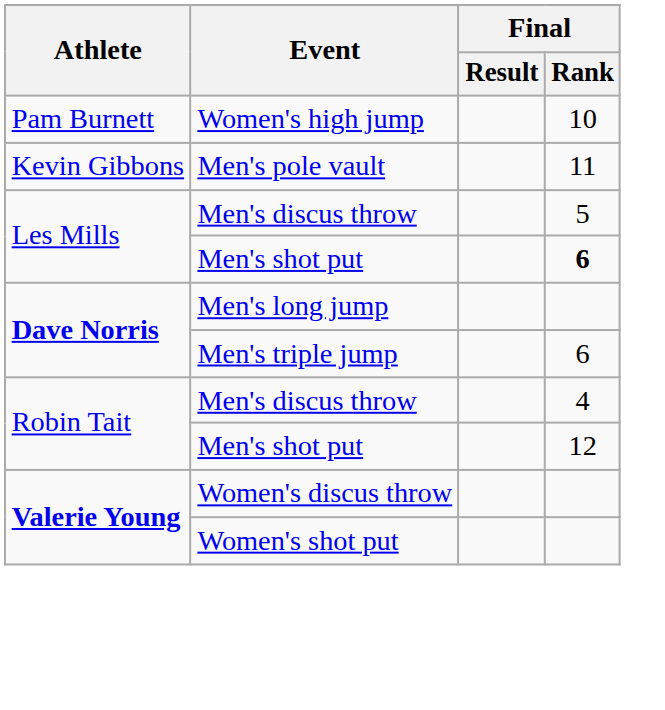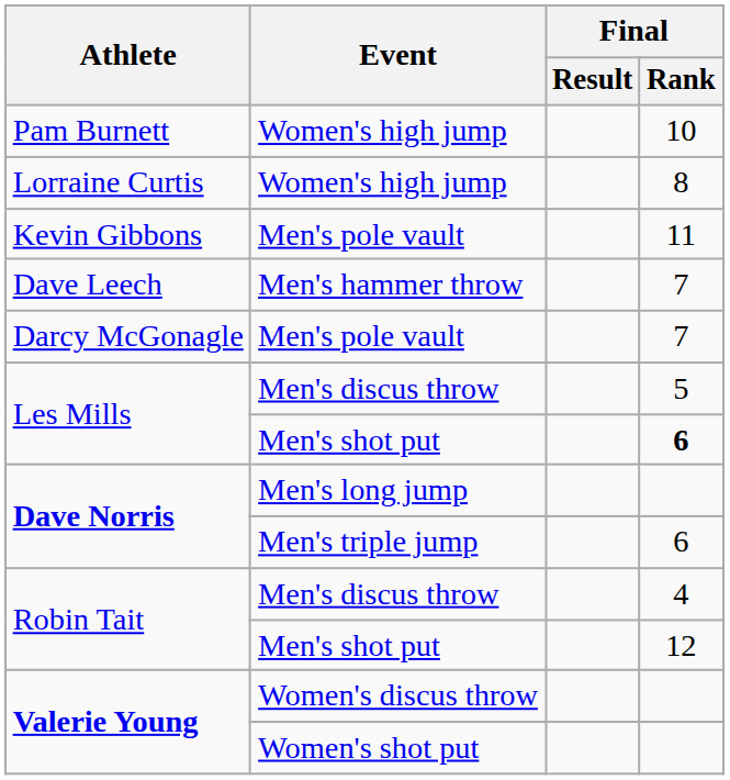+ row: Lorraine Curtis | Women's high jump | 8
+ row: Dave Leech | Men's hammer throw | 7
+ row: Darcy McGonagle | Men's pole vault | 7
